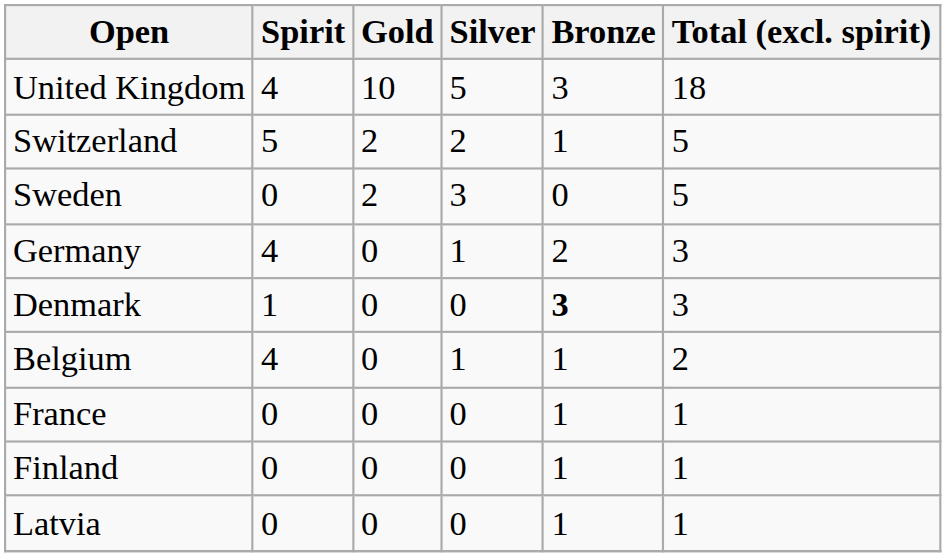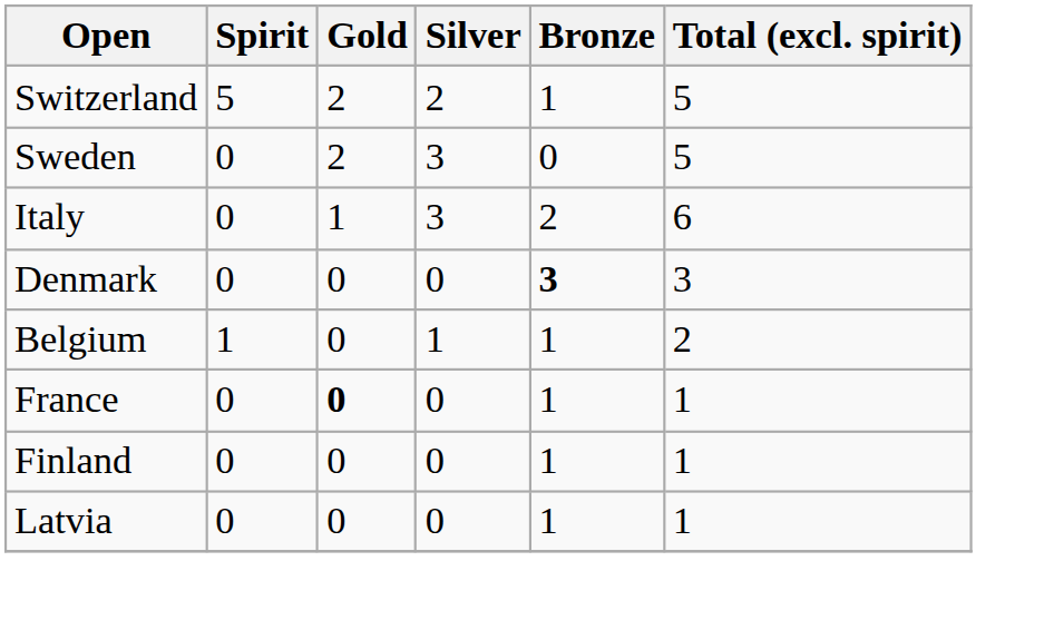- row: United Kingdom | 4 | 10 | 5 | 3 | 18
+ row: Italy | 0 | 1 | 3 | 2 | 6
- row: Germany | 4 | 0 | 1 | 2 | 3
Denmark | Spirit: 1 -> 0
Belgium | Spirit: 4 -> 1
France | Gold: normal -> bold
